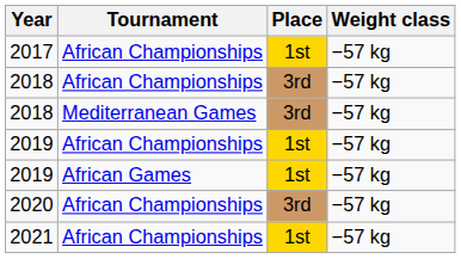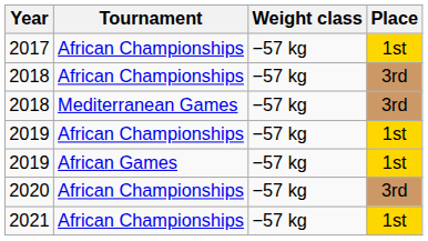columns swapped: Place <-> Weight class
